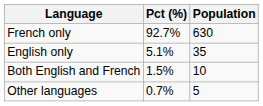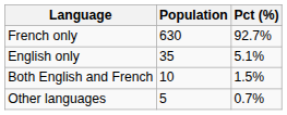columns swapped: Population <-> Pct (%)
